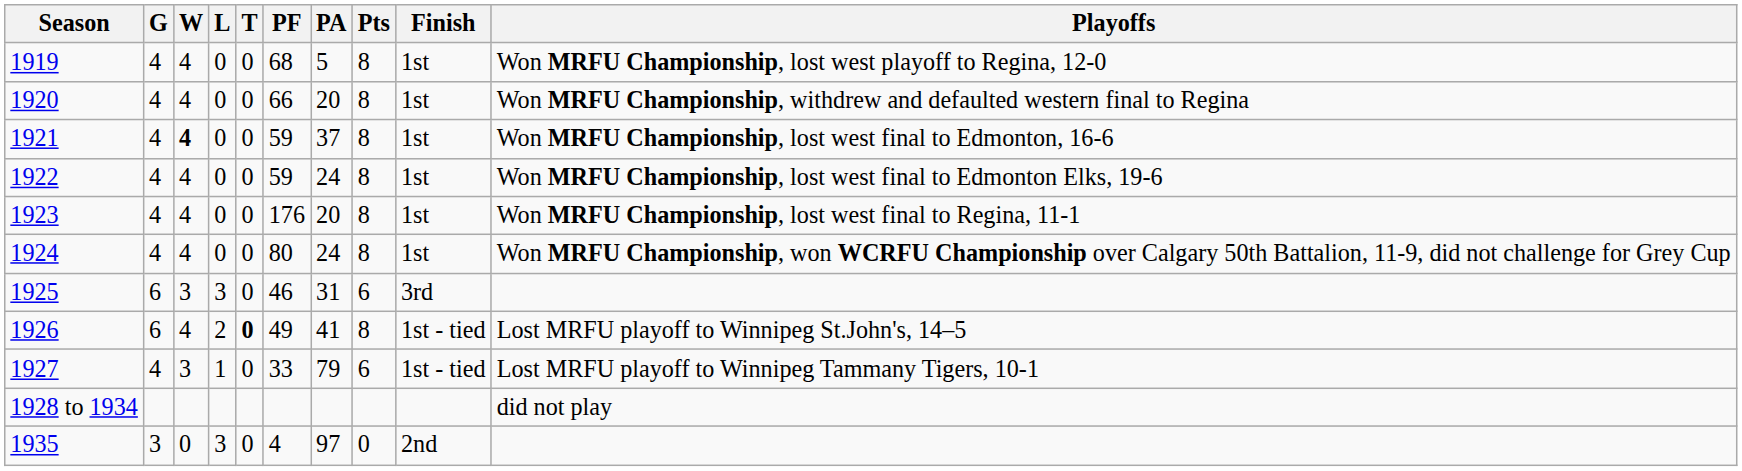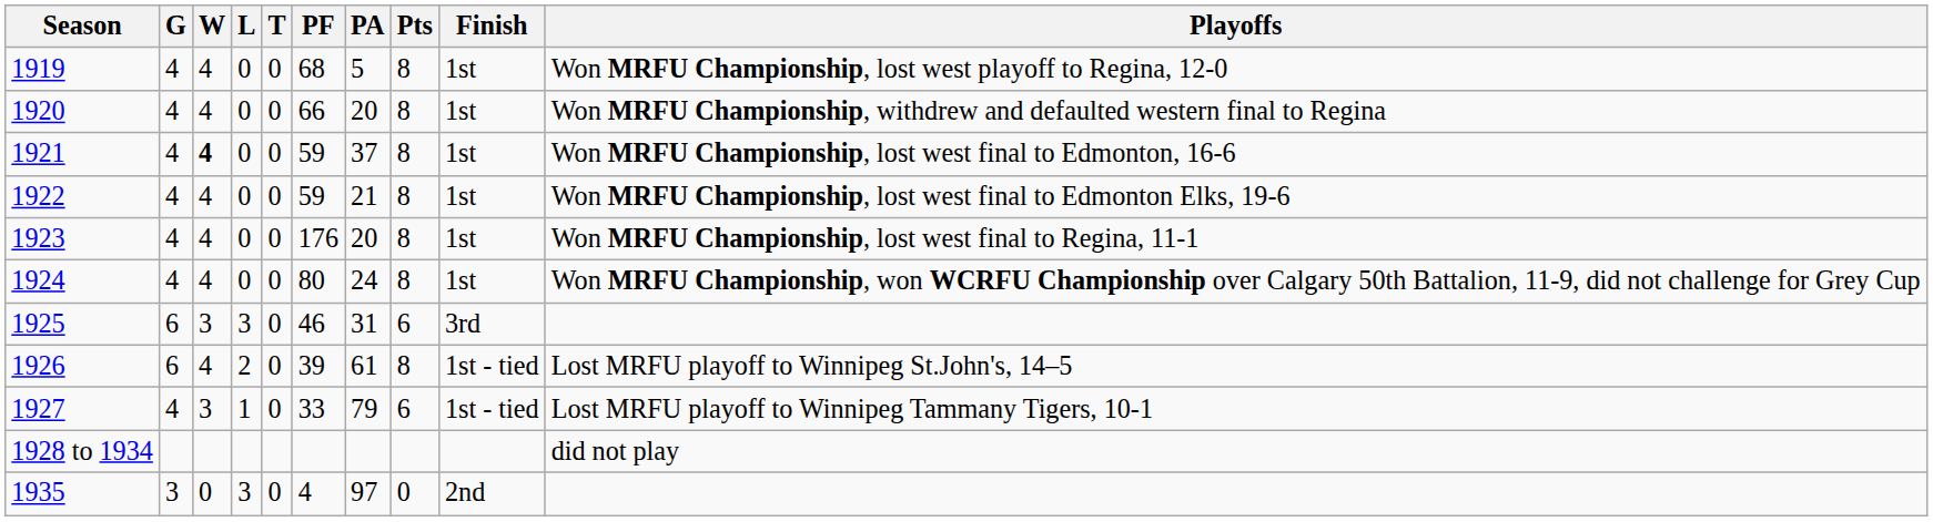1922 | PA: 24 -> 21
1926 | T: bold -> normal
1926 | PF: 49 -> 39
1926 | PA: 41 -> 61
